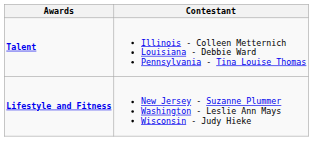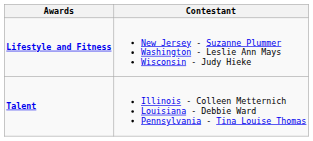rows swapped: Lifestyle and Fitness <-> Talent
